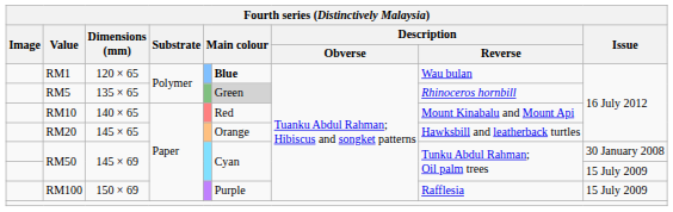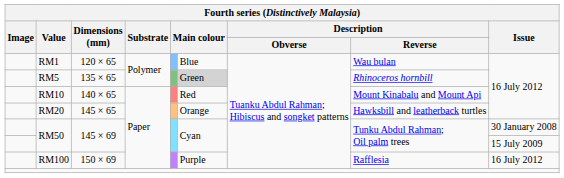RM1 | column 6: bold -> normal
RM100 | Issue: 15 July 2009 -> 16 July 2012
